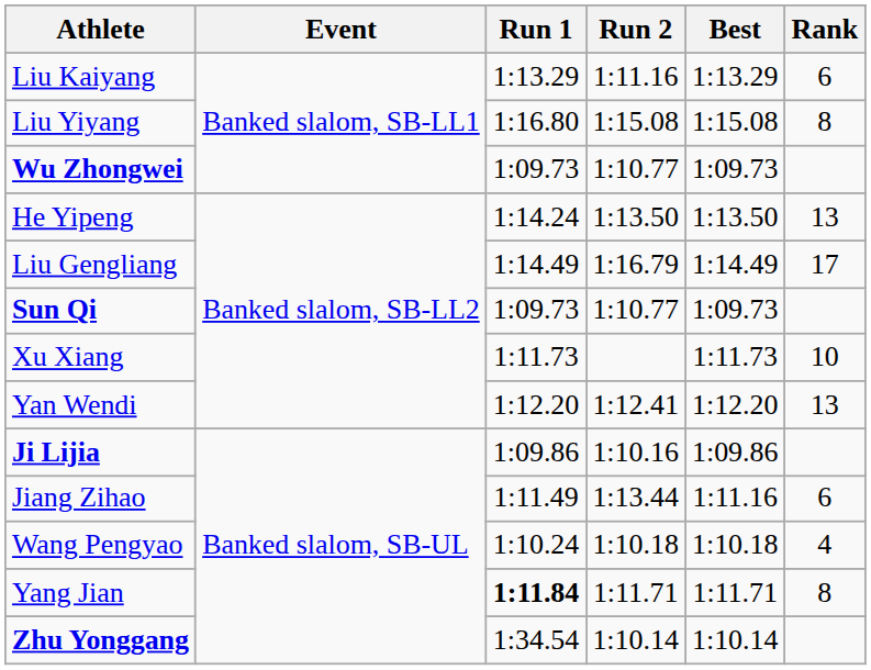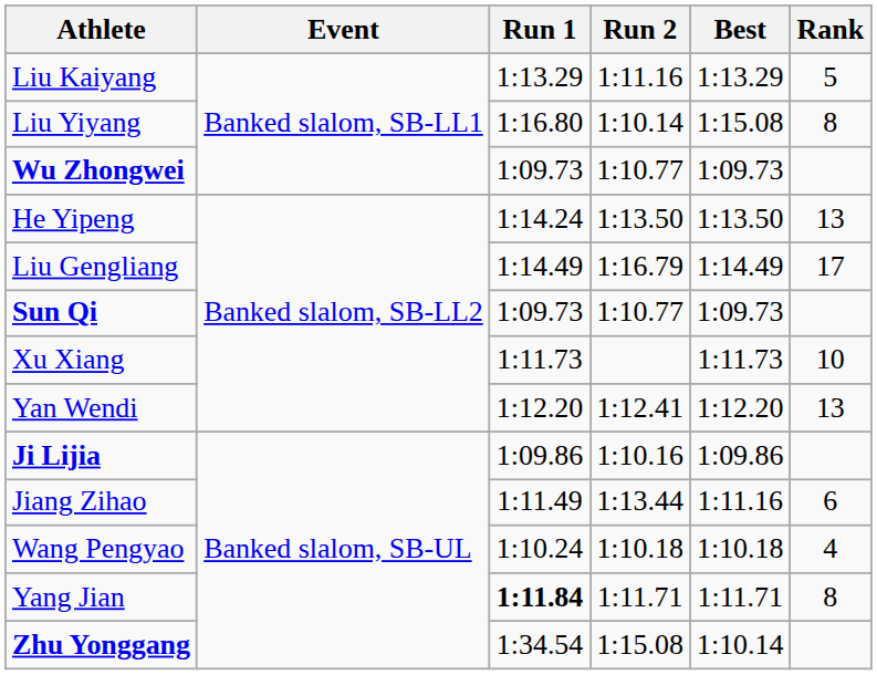Liu Kaiyang | Rank: 6 -> 5
Liu Yiyang | Run 2: 1:15.08 -> 1:10.14
Zhu Yonggang | Run 2: 1:10.14 -> 1:15.08
